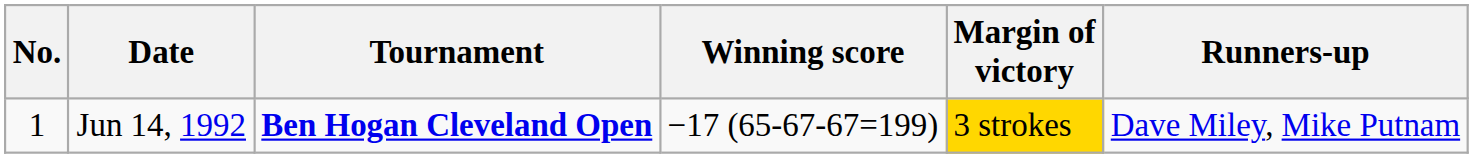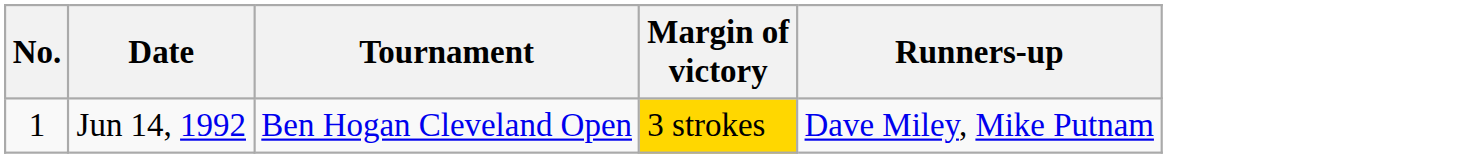- column: Winning score | −17 (65-67-67=199)
Jun 14, 1992 | Tournament: bold -> normal
